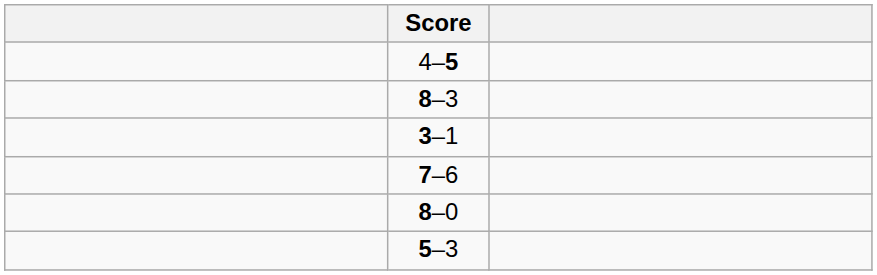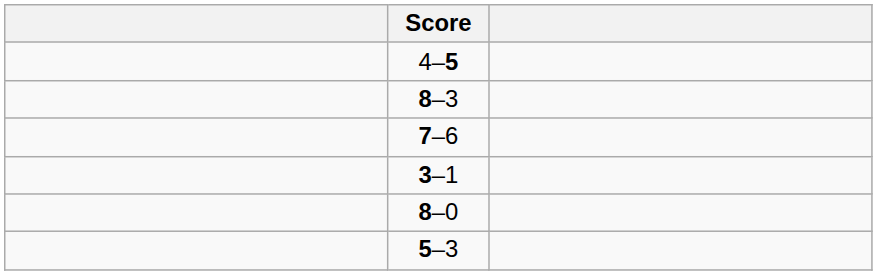rows swapped: 7–6 <-> 3–1
